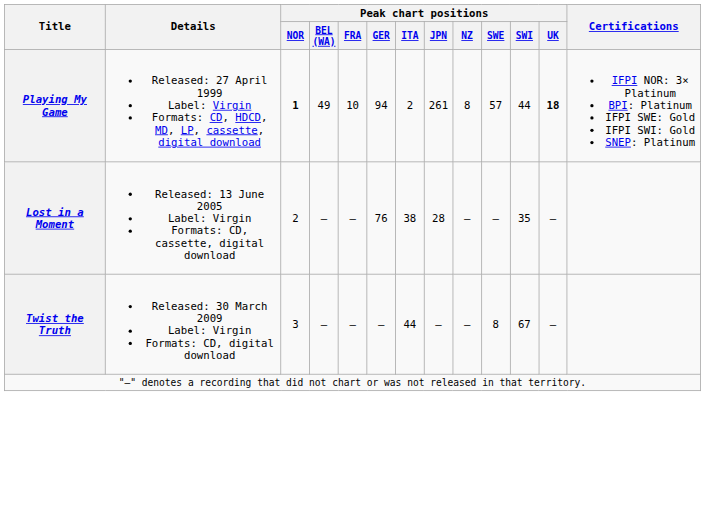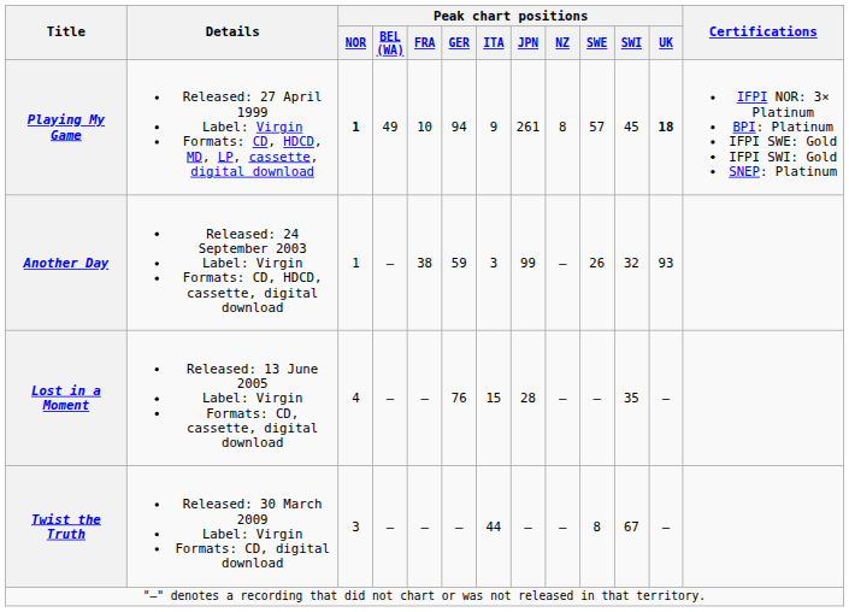Playing My Game | Peak chart positions / ITA: 2 -> 9
Playing My Game | Peak chart positions / SWI: 44 -> 45
+ row: Another Day | Released: 24 September 2003 Label: Virgin Formats: CD, HDCD, cassette, digital download | 1 | — | 38 | 59 | 3 | 99 | — | 26 | 32 | 93
Lost in a Moment | Peak chart positions / NOR: 2 -> 4
Lost in a Moment | Peak chart positions / ITA: 38 -> 15
